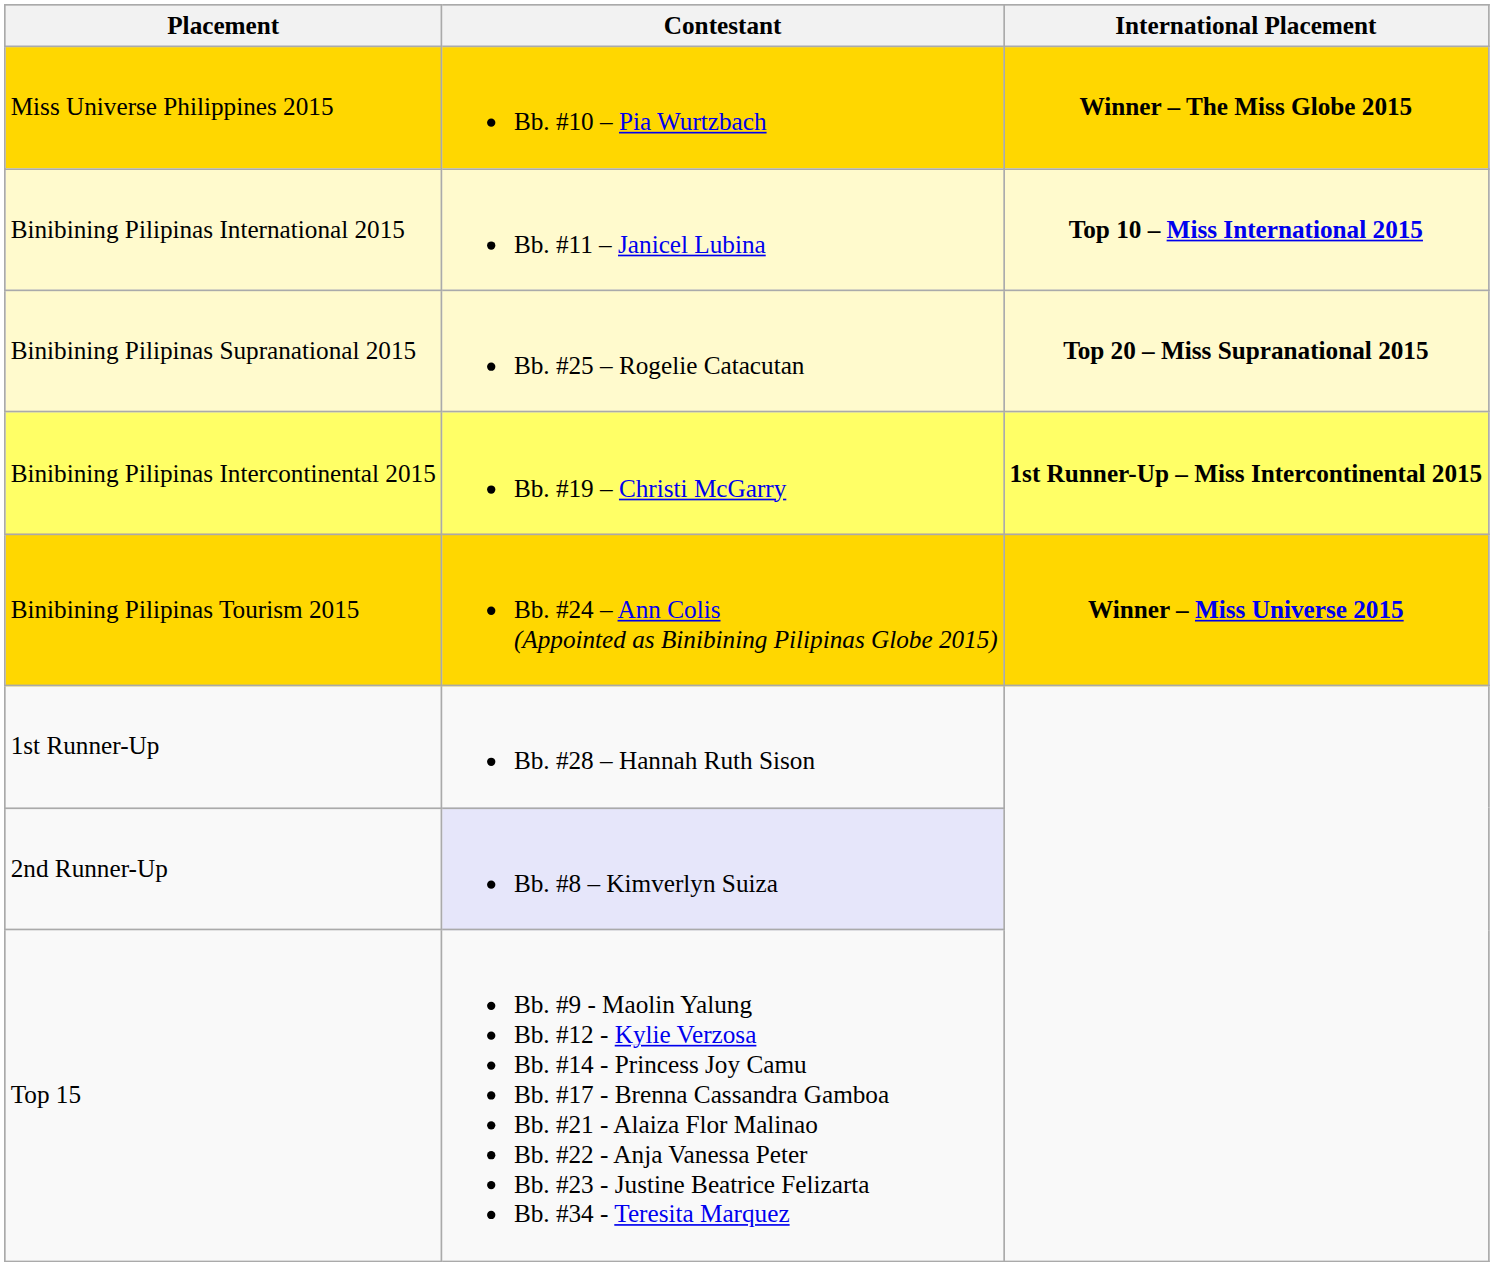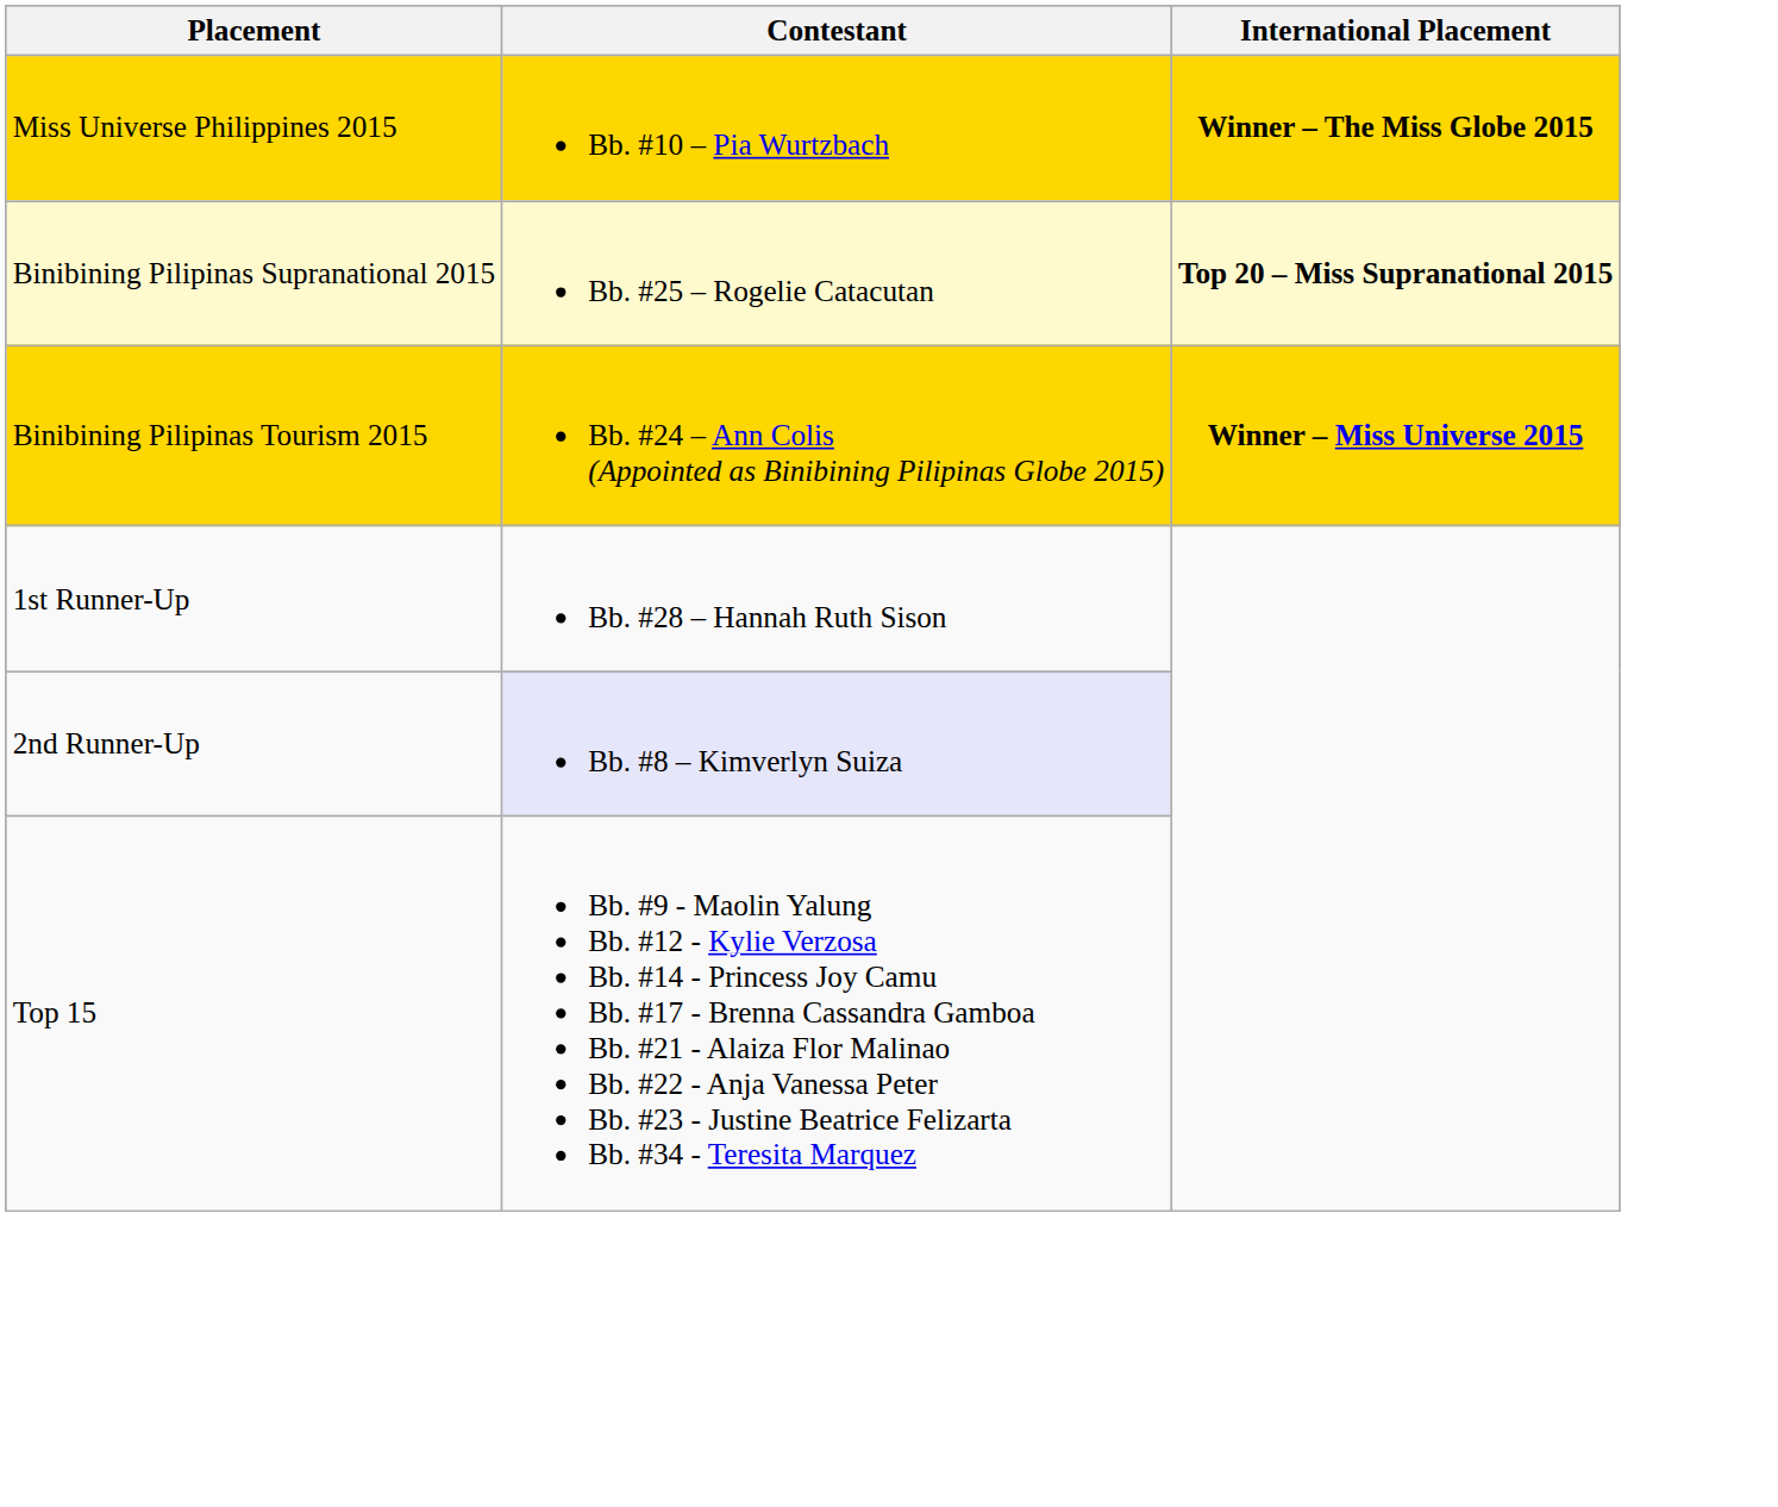- row: Binibining Pilipinas International 2015 | Bb. #11 – Janicel Lubina | Top 10 – Miss International 2015
- row: Binibining Pilipinas Intercontinental 2015 | Bb. #19 – Christi McGarry | 1st Runner-Up – Miss Intercontinental 2015
